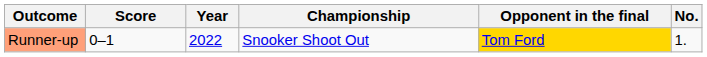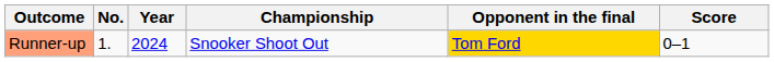columns swapped: No. <-> Score
Runner-up | Year: 2022 -> 2024
